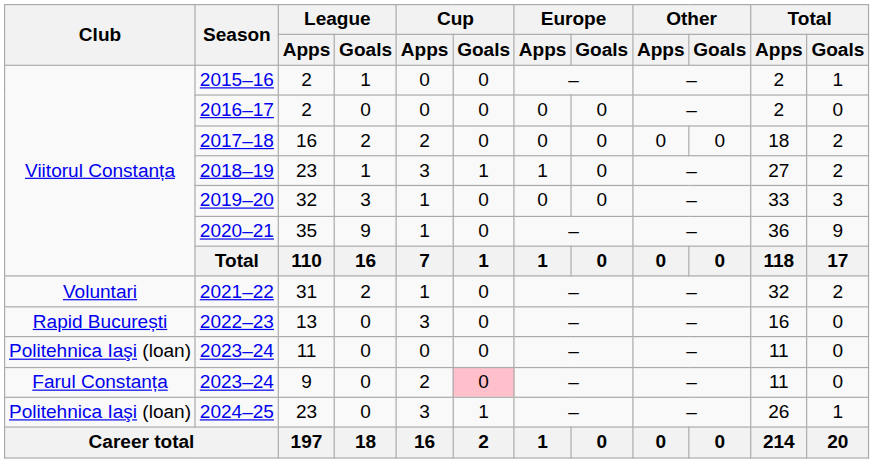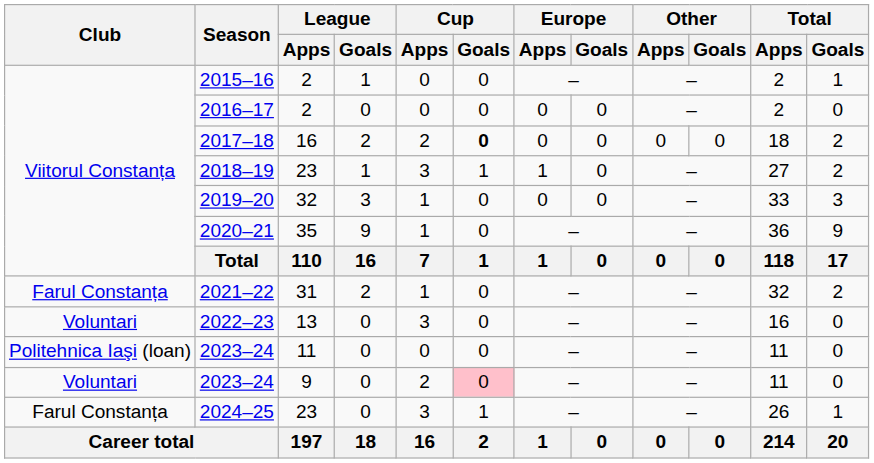2017–18 | Cup / Goals: normal -> bold
2021–22 | Club: Voluntari -> Farul Constanța
2022–23 | Club: Rapid București -> Voluntari
2023–24 / 9 | Club: Farul Constanța -> Voluntari
2024–25 | Club: Politehnica Iaşi (loan) -> Farul Constanța
